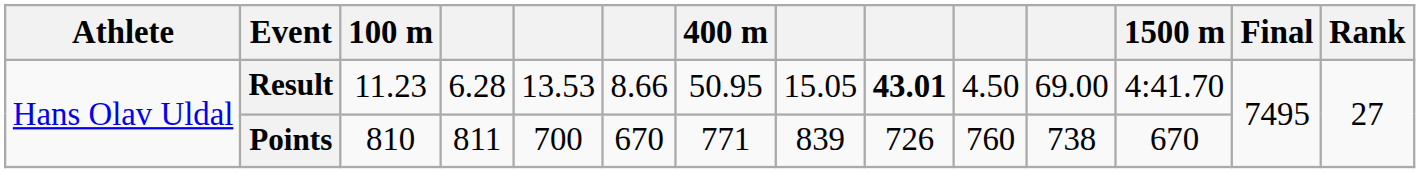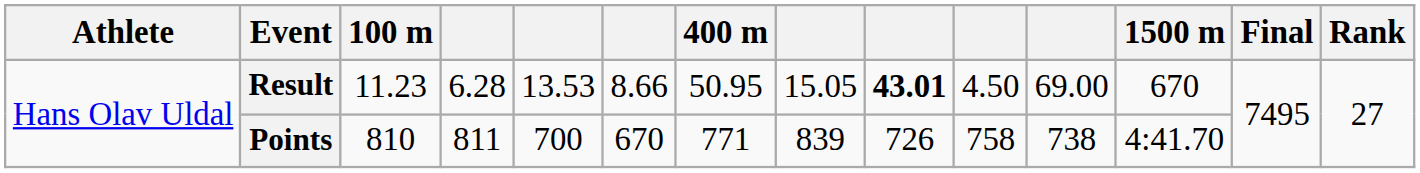Result | 1500 m: 4:41.70 -> 670
Points | column 10: 760 -> 758
Points | 1500 m: 670 -> 4:41.70
